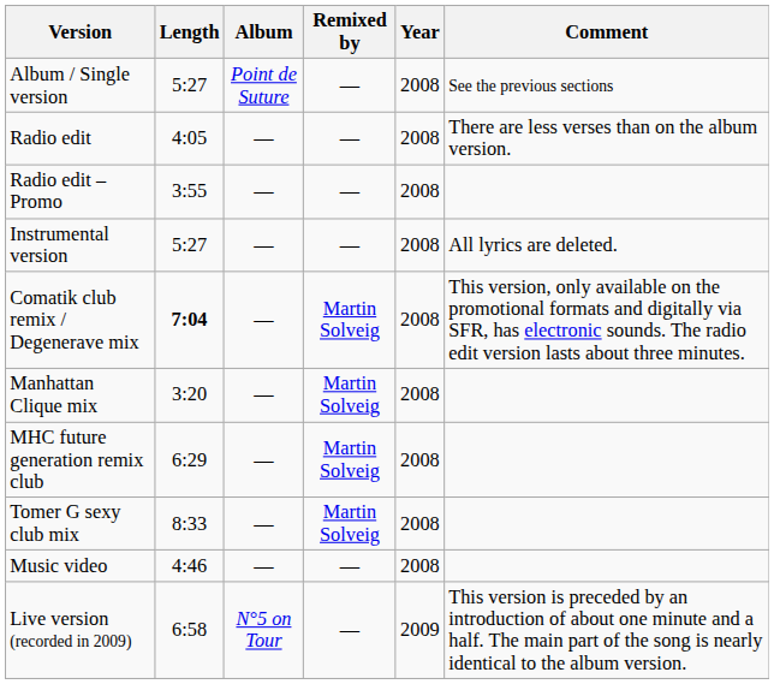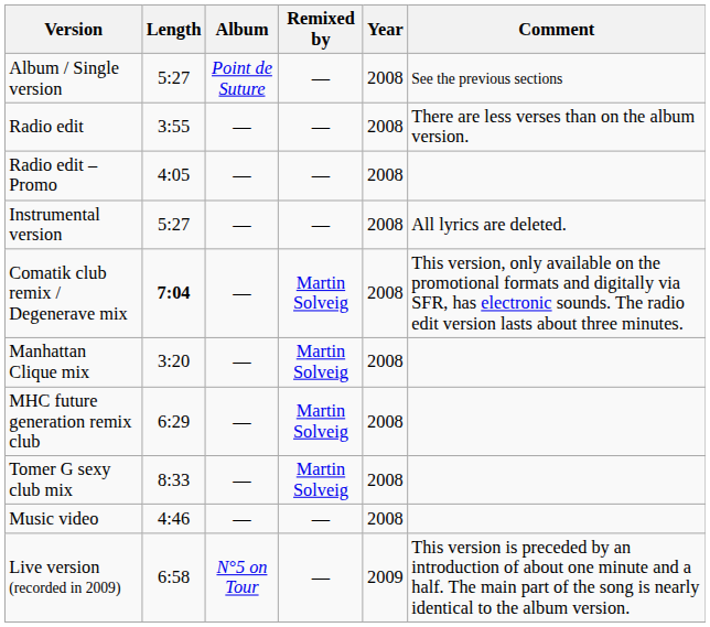Radio edit | Length: 4:05 -> 3:55
Radio edit – Promo | Length: 3:55 -> 4:05
